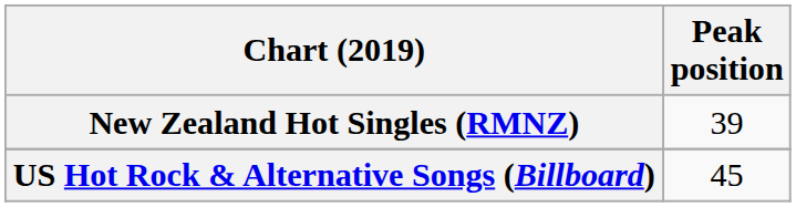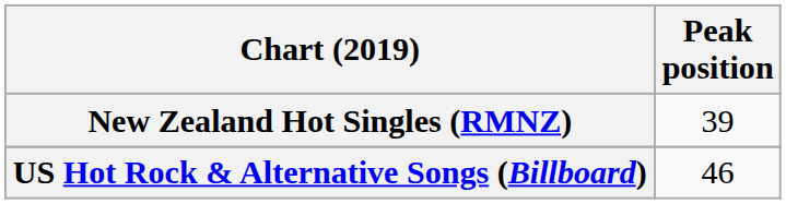US Hot Rock & Alternative Songs (Billboard) | Peak position: 45 -> 46
